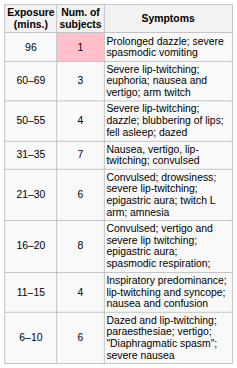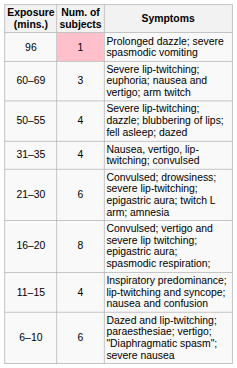Nausea, vertigo, lip-twitching; convulsed | Num. of subjects: 7 -> 4
